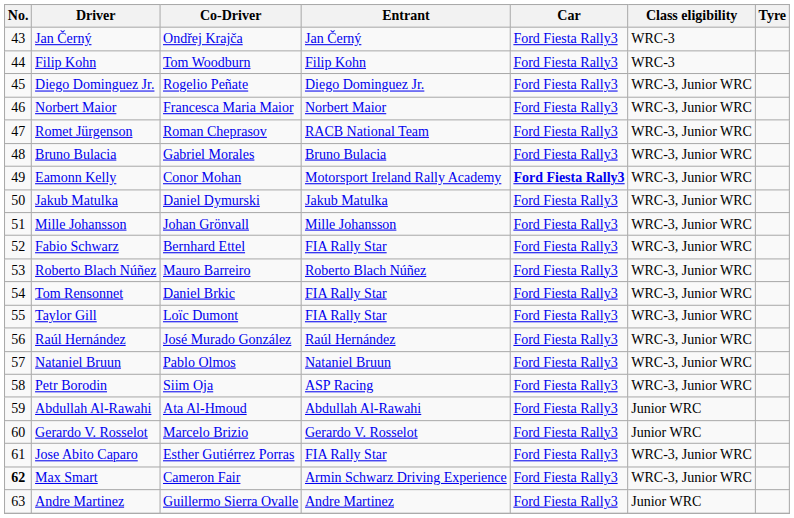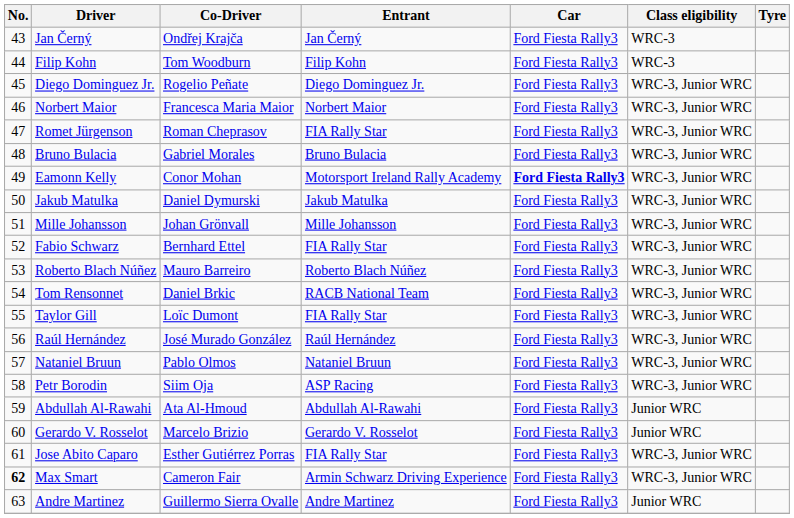Romet Jürgenson | Entrant: RACB National Team -> FIA Rally Star
Tom Rensonnet | Entrant: FIA Rally Star -> RACB National Team
